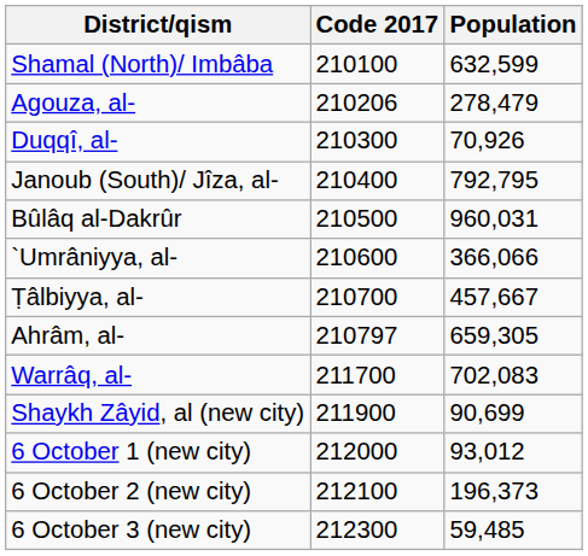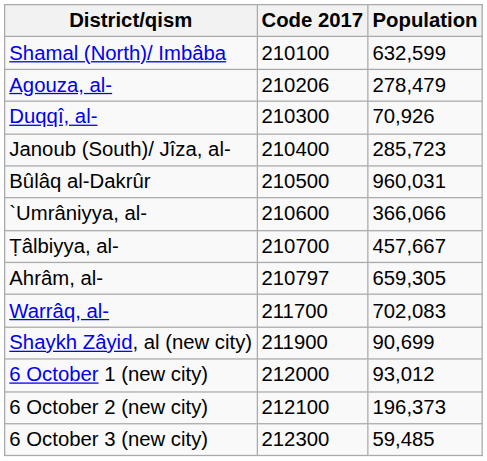Janoub (South)/ Jîza, al- | Population: 792,795 -> 285,723
